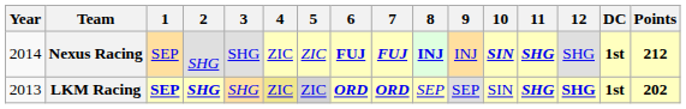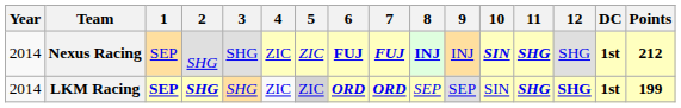LKM Racing | Year: 2013 -> 2014
LKM Racing | 4: khaki background -> no background
LKM Racing | Points: 202 -> 199
